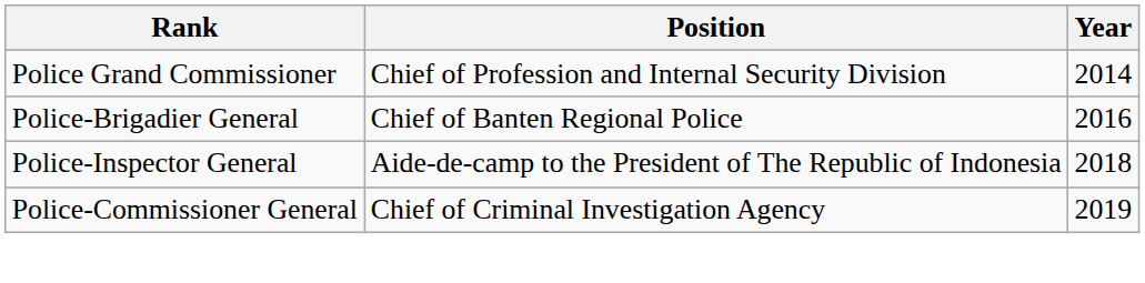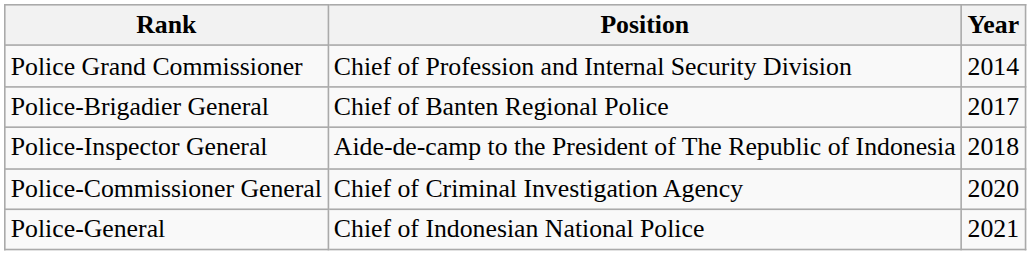Police-Brigadier General | Year: 2016 -> 2017
Police-Commissioner General | Year: 2019 -> 2020
+ row: Police-General | Chief of Indonesian National Police | 2021
